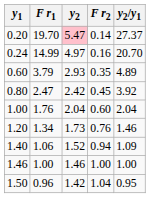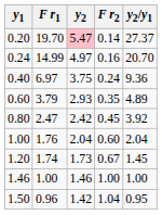+ row: 0.40 | 6.97 | 3.75 | 0.24 | 9.36
1.20 | F r1: 1.34 -> 1.74
1.20 | F r2: 0.76 -> 0.67
1.20 | y2/y1: 1.46 -> 1.45
- row: 1.40 | 1.06 | 1.52 | 0.94 | 1.09
